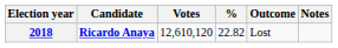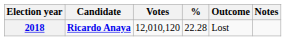2018 | Votes: 12,610,120 -> 12,010,120
2018 | %: 22.82 -> 22.28
